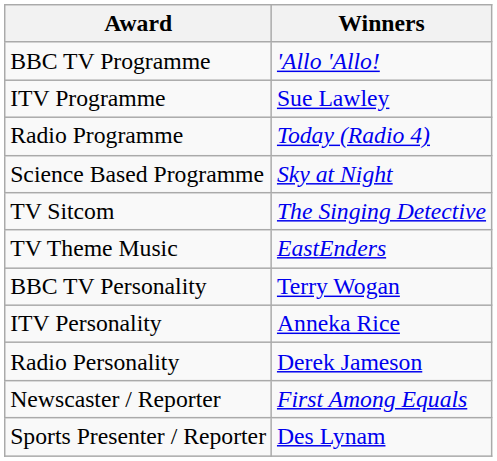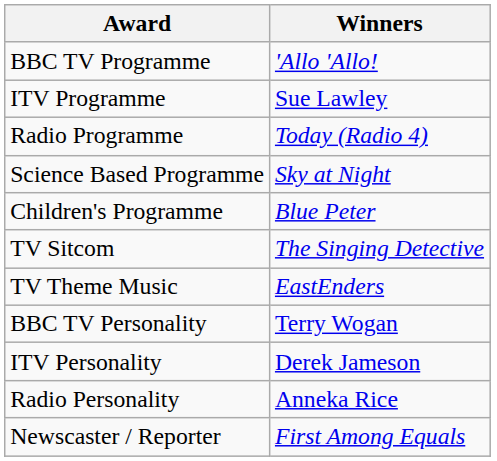+ row: Children's Programme | Blue Peter
ITV Personality | Winners: Anneka Rice -> Derek Jameson
Radio Personality | Winners: Derek Jameson -> Anneka Rice
- row: Sports Presenter / Reporter | Des Lynam
